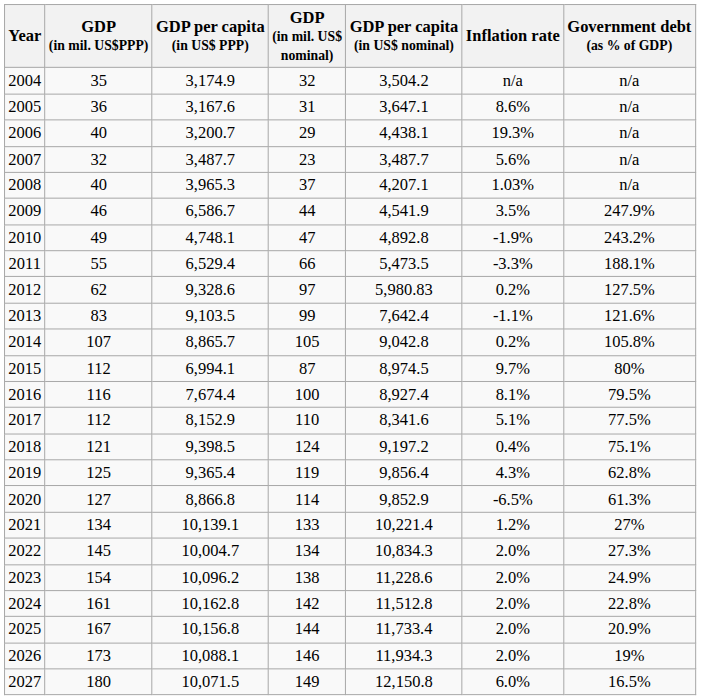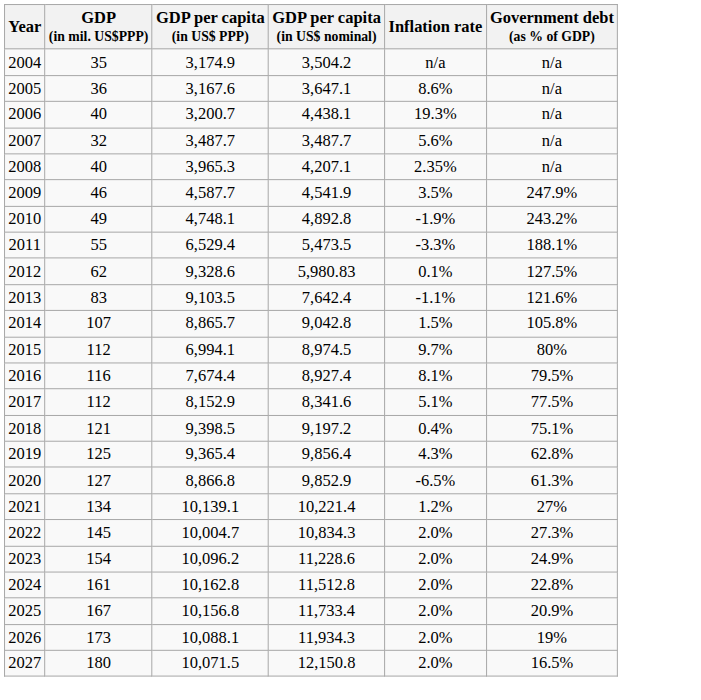- column: GDP (in mil. US$ nominal) | 32 | 31 | 29 | 23 | 37 | 44 | 47 | 66 | 97 | 99 | 105 | 87 | 100 | 110 | 124 | 119 | 114 | 133 | 134 | 138 | 142 | 144 | 146 | 149
2008 | Inflation rate: 1.03% -> 2.35%
2009 | GDP per capita (in US$ PPP): 6,586.7 -> 4,587.7
2012 | Inflation rate: 0.2% -> 0.1%
2014 | Inflation rate: 0.2% -> 1.5%
2027 | Inflation rate: 6.0% -> 2.0%
